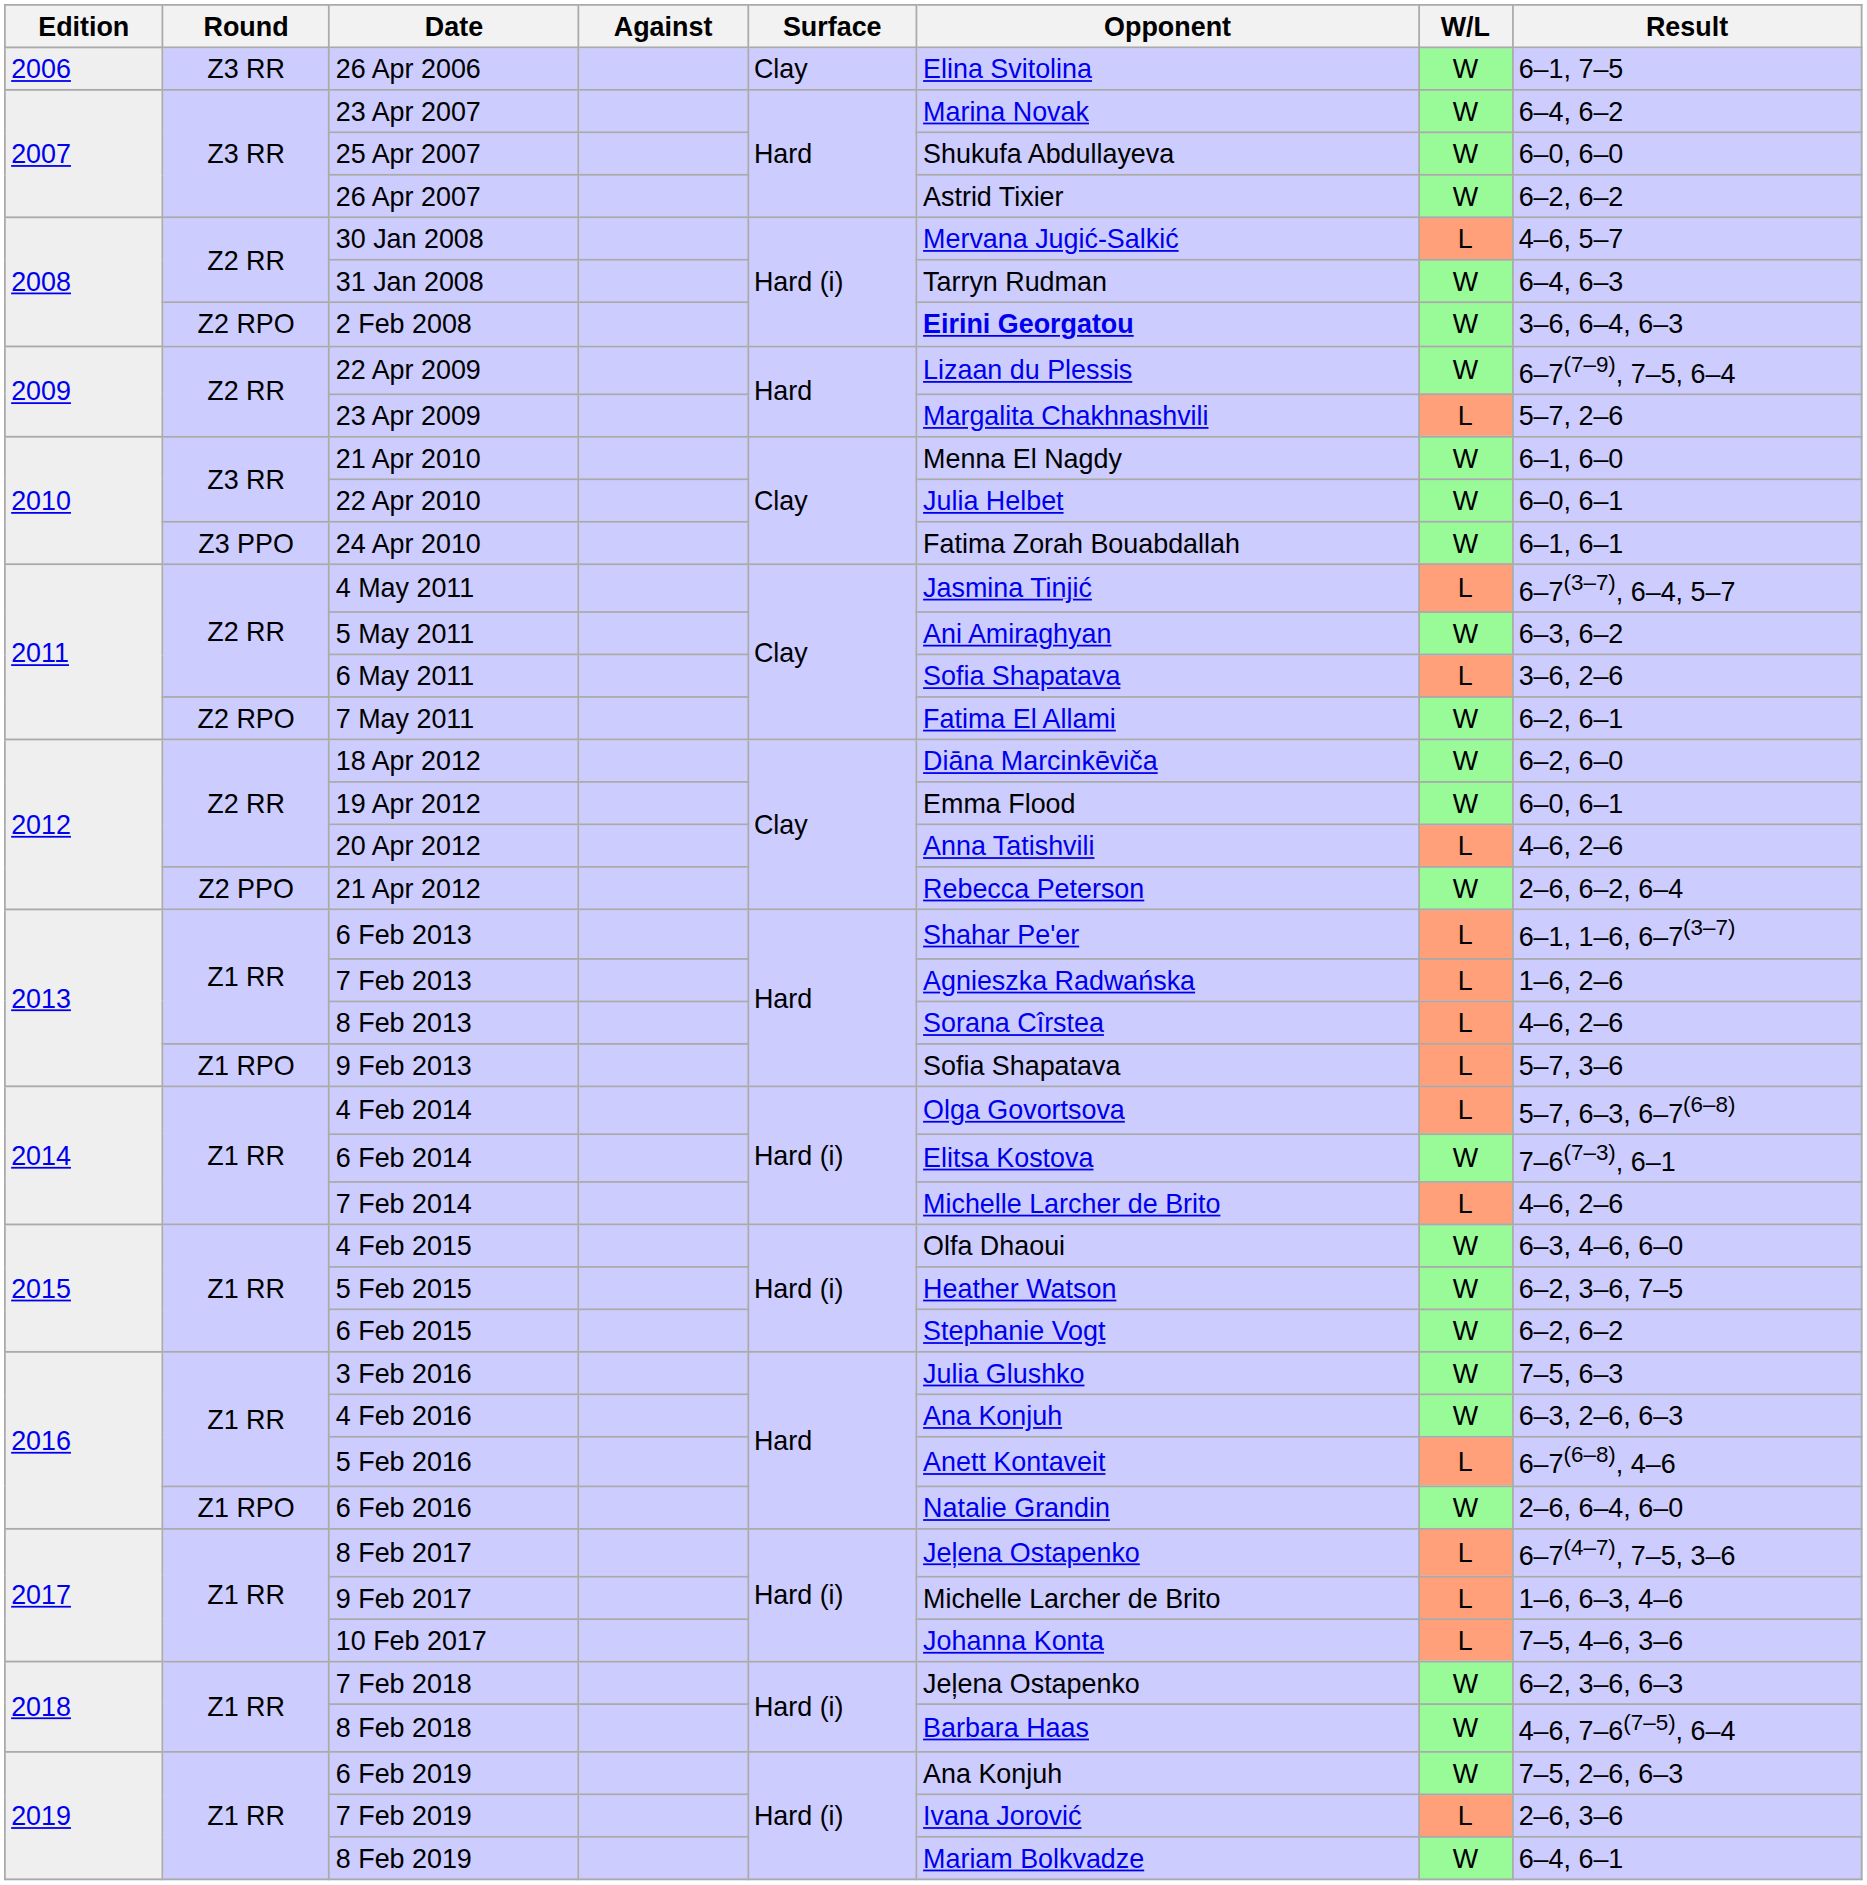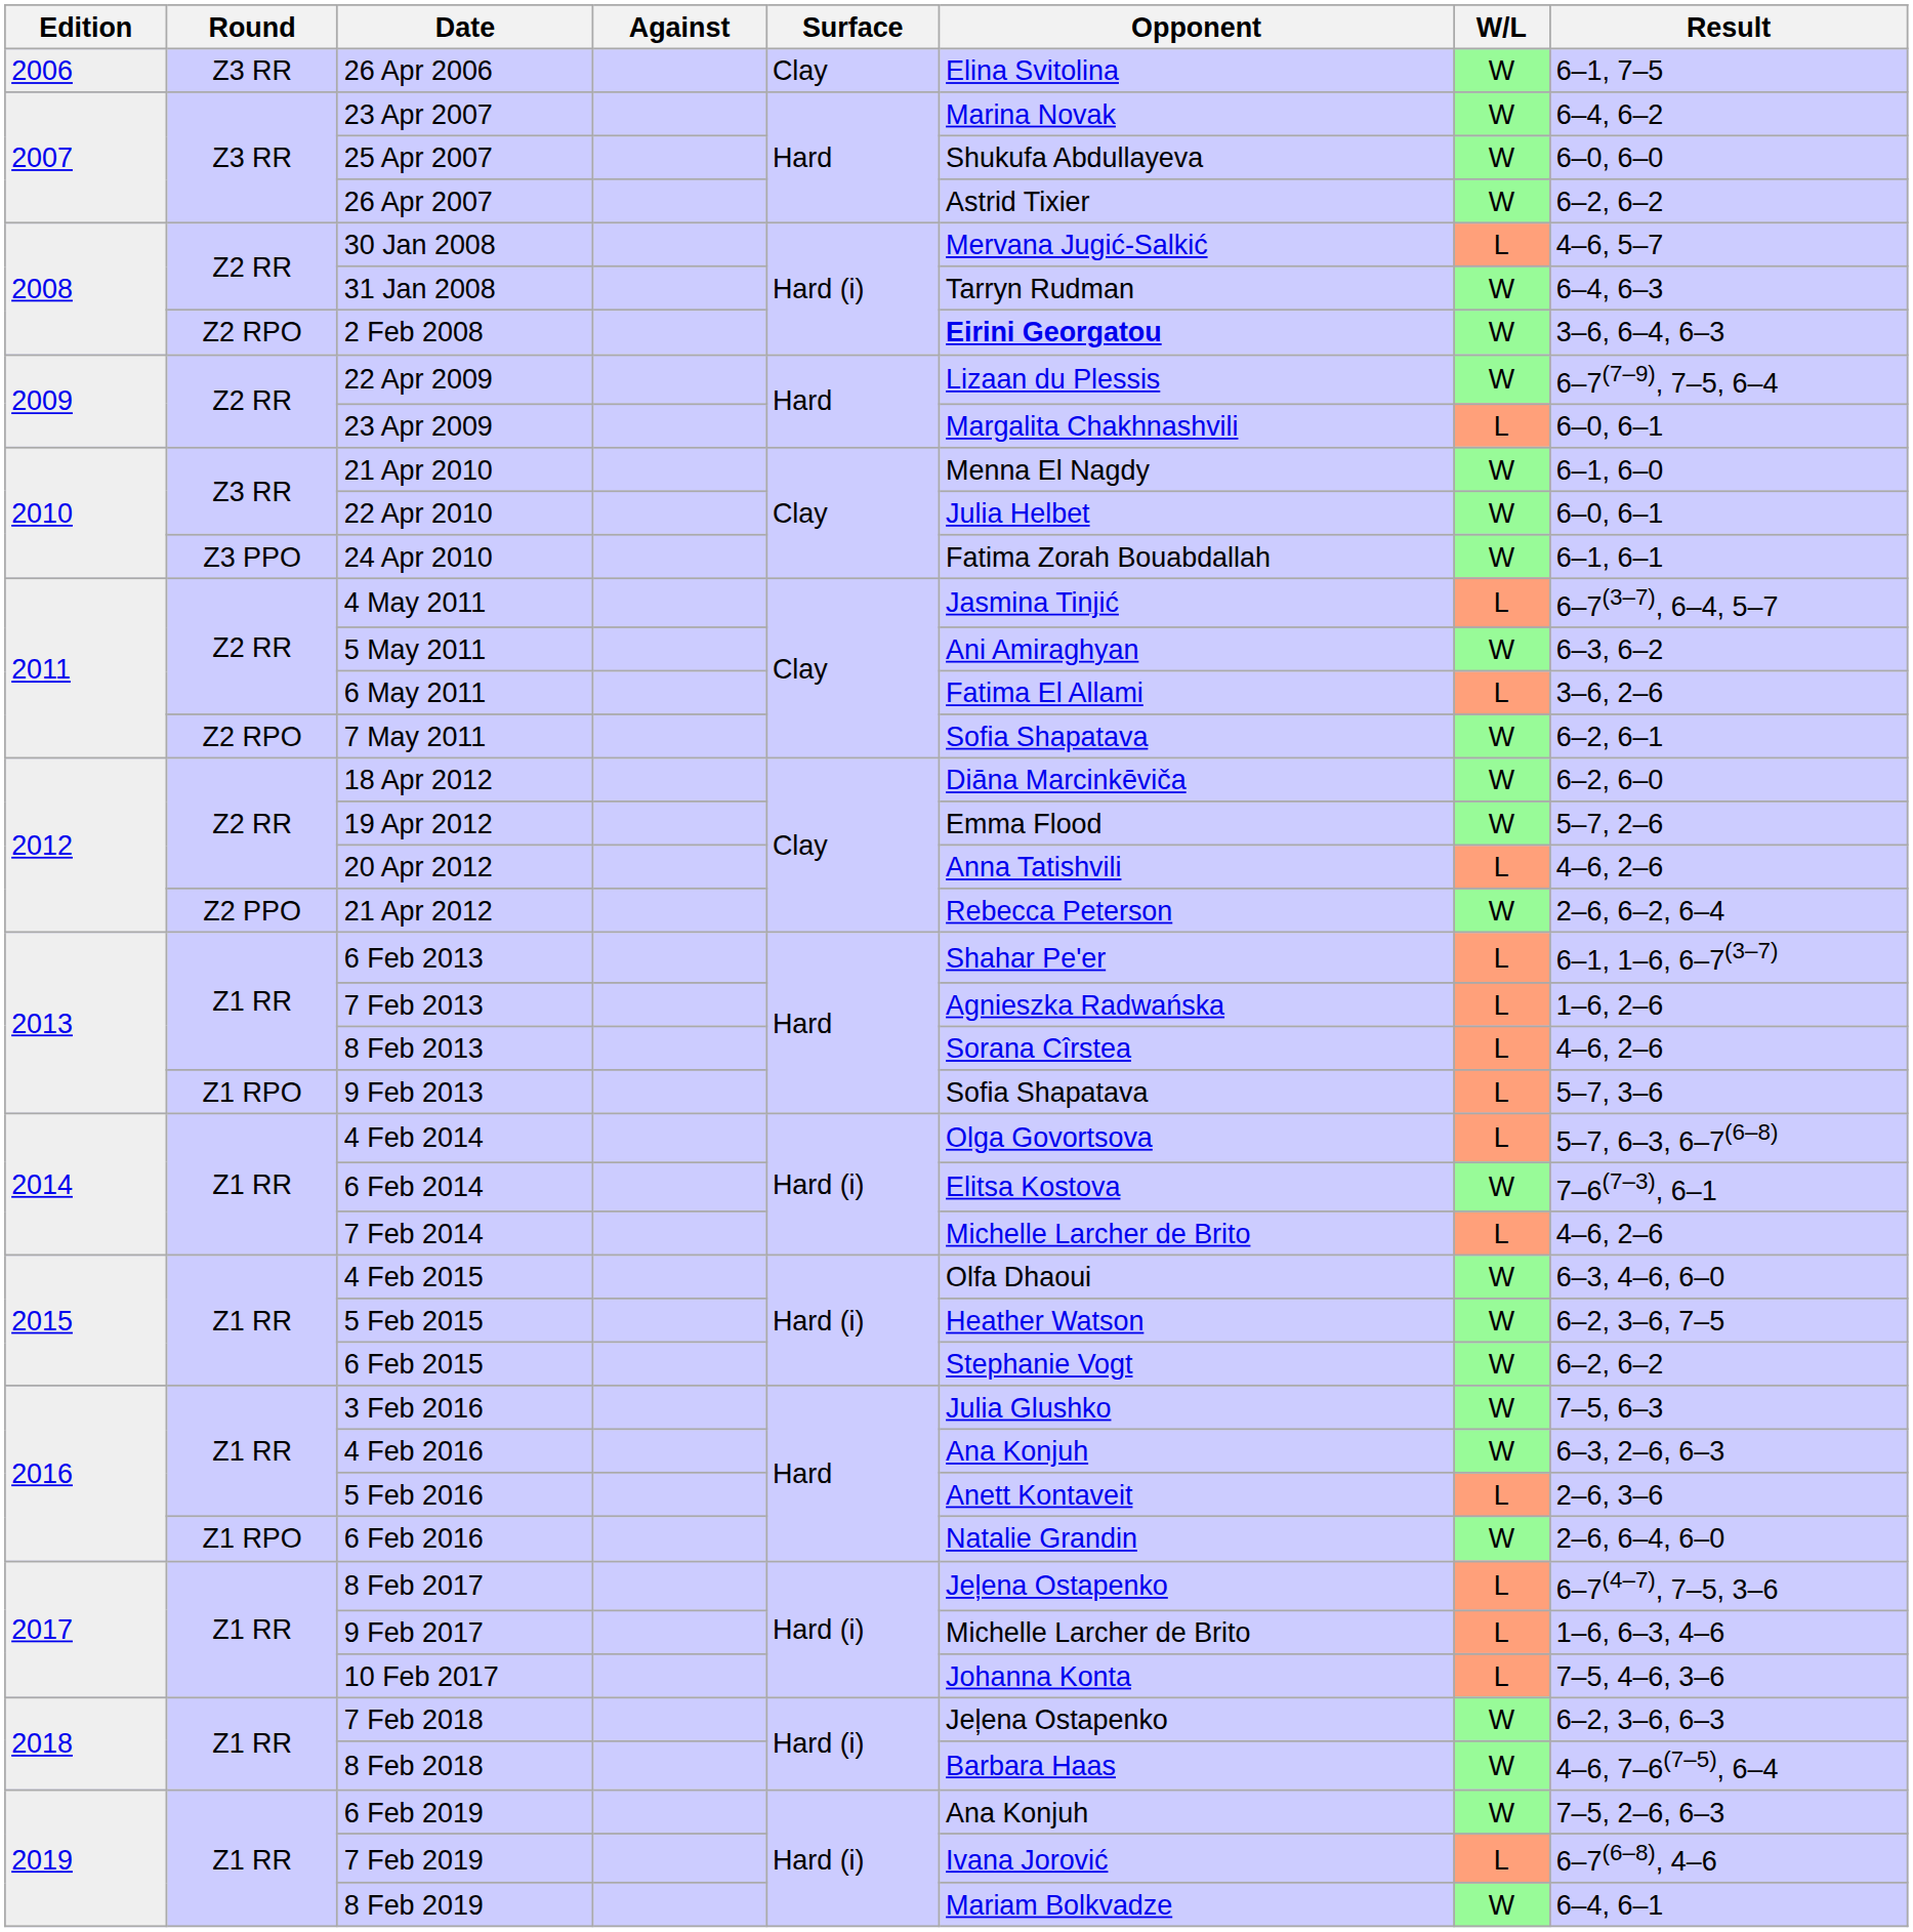23 Apr 2009 | Result: 5–7, 2–6 -> 6–0, 6–1
6 May 2011 | Opponent: Sofia Shapatava -> Fatima El Allami
7 May 2011 | Opponent: Fatima El Allami -> Sofia Shapatava
19 Apr 2012 | Result: 6–0, 6–1 -> 5–7, 2–6
5 Feb 2016 | Result: 6–7(6–8), 4–6 -> 2–6, 3–6
7 Feb 2019 | Result: 2–6, 3–6 -> 6–7(6–8), 4–6
